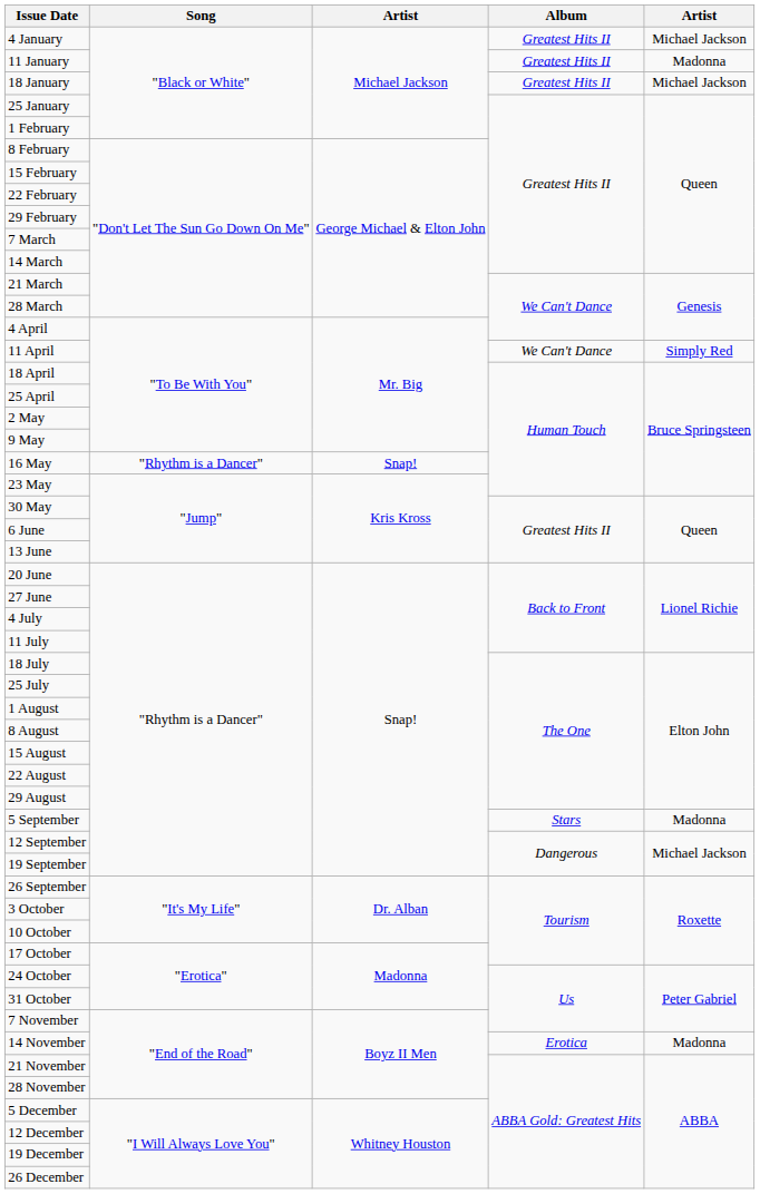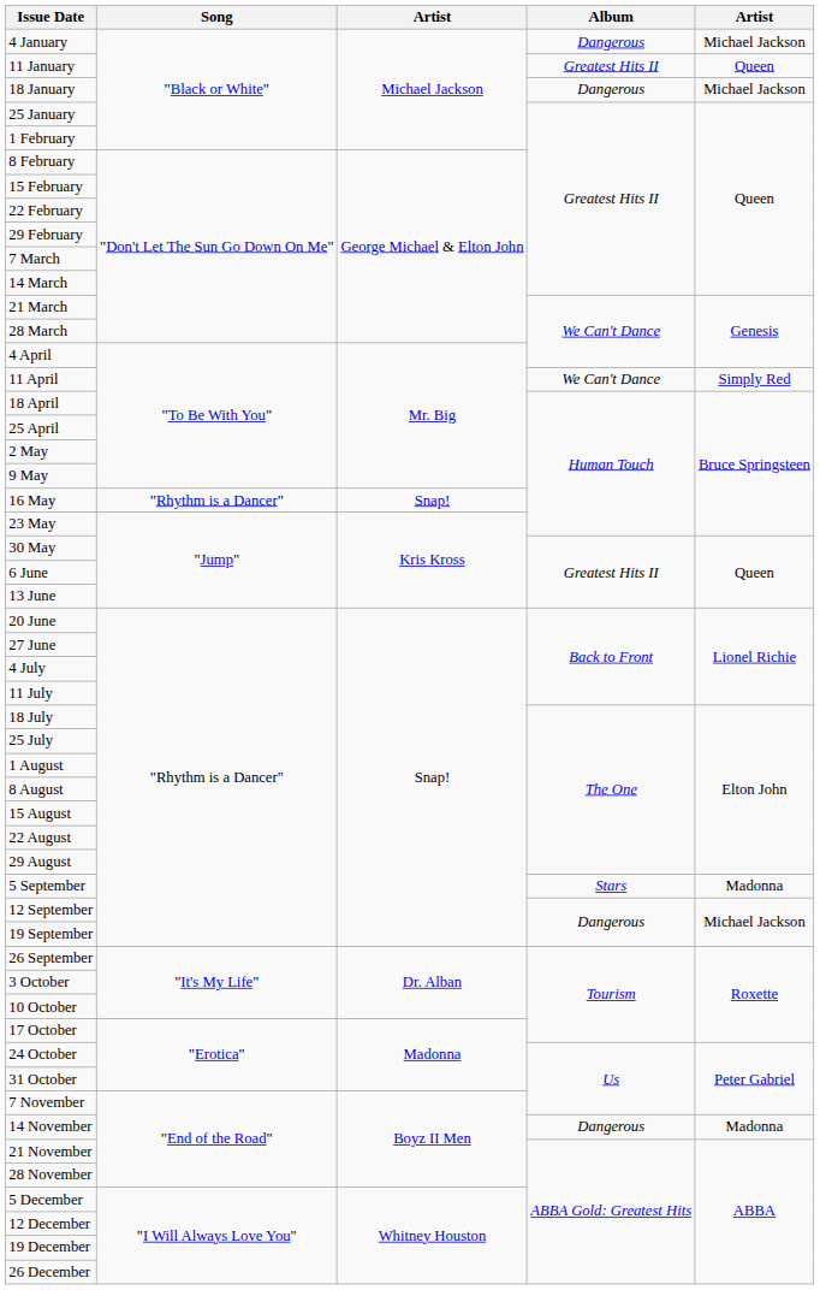4 January | Album: Greatest Hits II -> Dangerous
11 January | column 5: Madonna -> Queen
18 January | Album: Greatest Hits II -> Dangerous
14 November | Album: Erotica -> Dangerous
